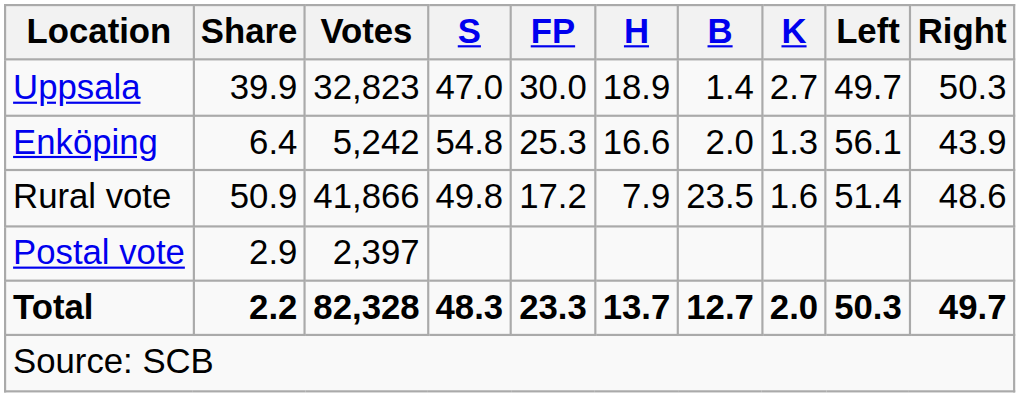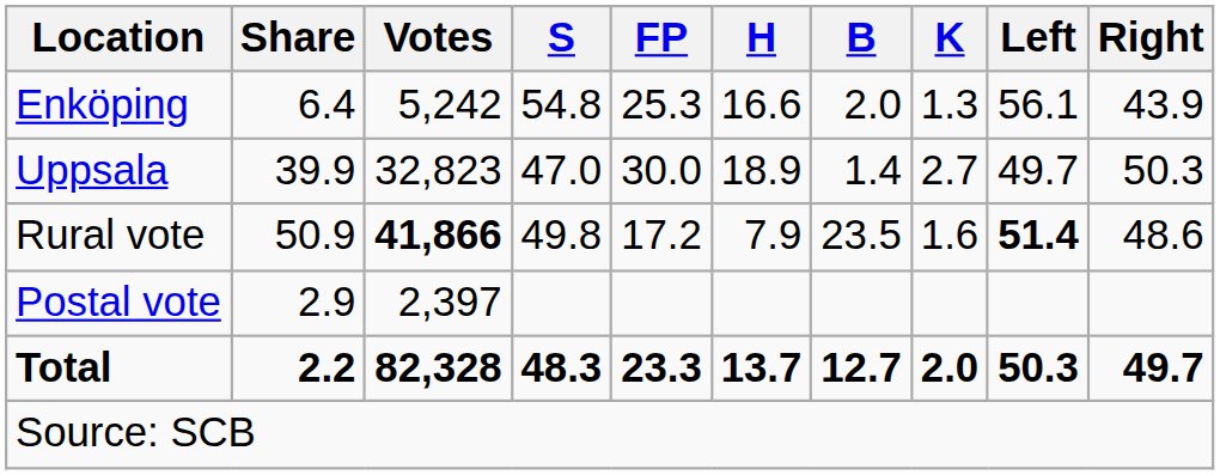rows swapped: Enköping <-> Uppsala
Rural vote | Votes: normal -> bold
Rural vote | Left: normal -> bold
